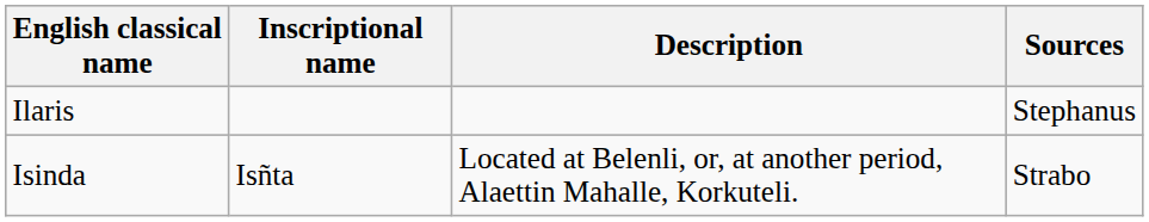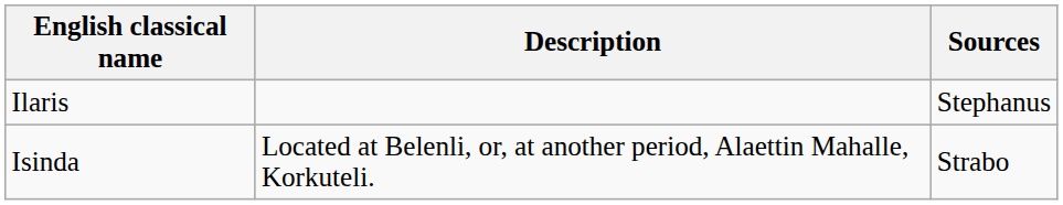- column: Inscriptional name | Isñta
